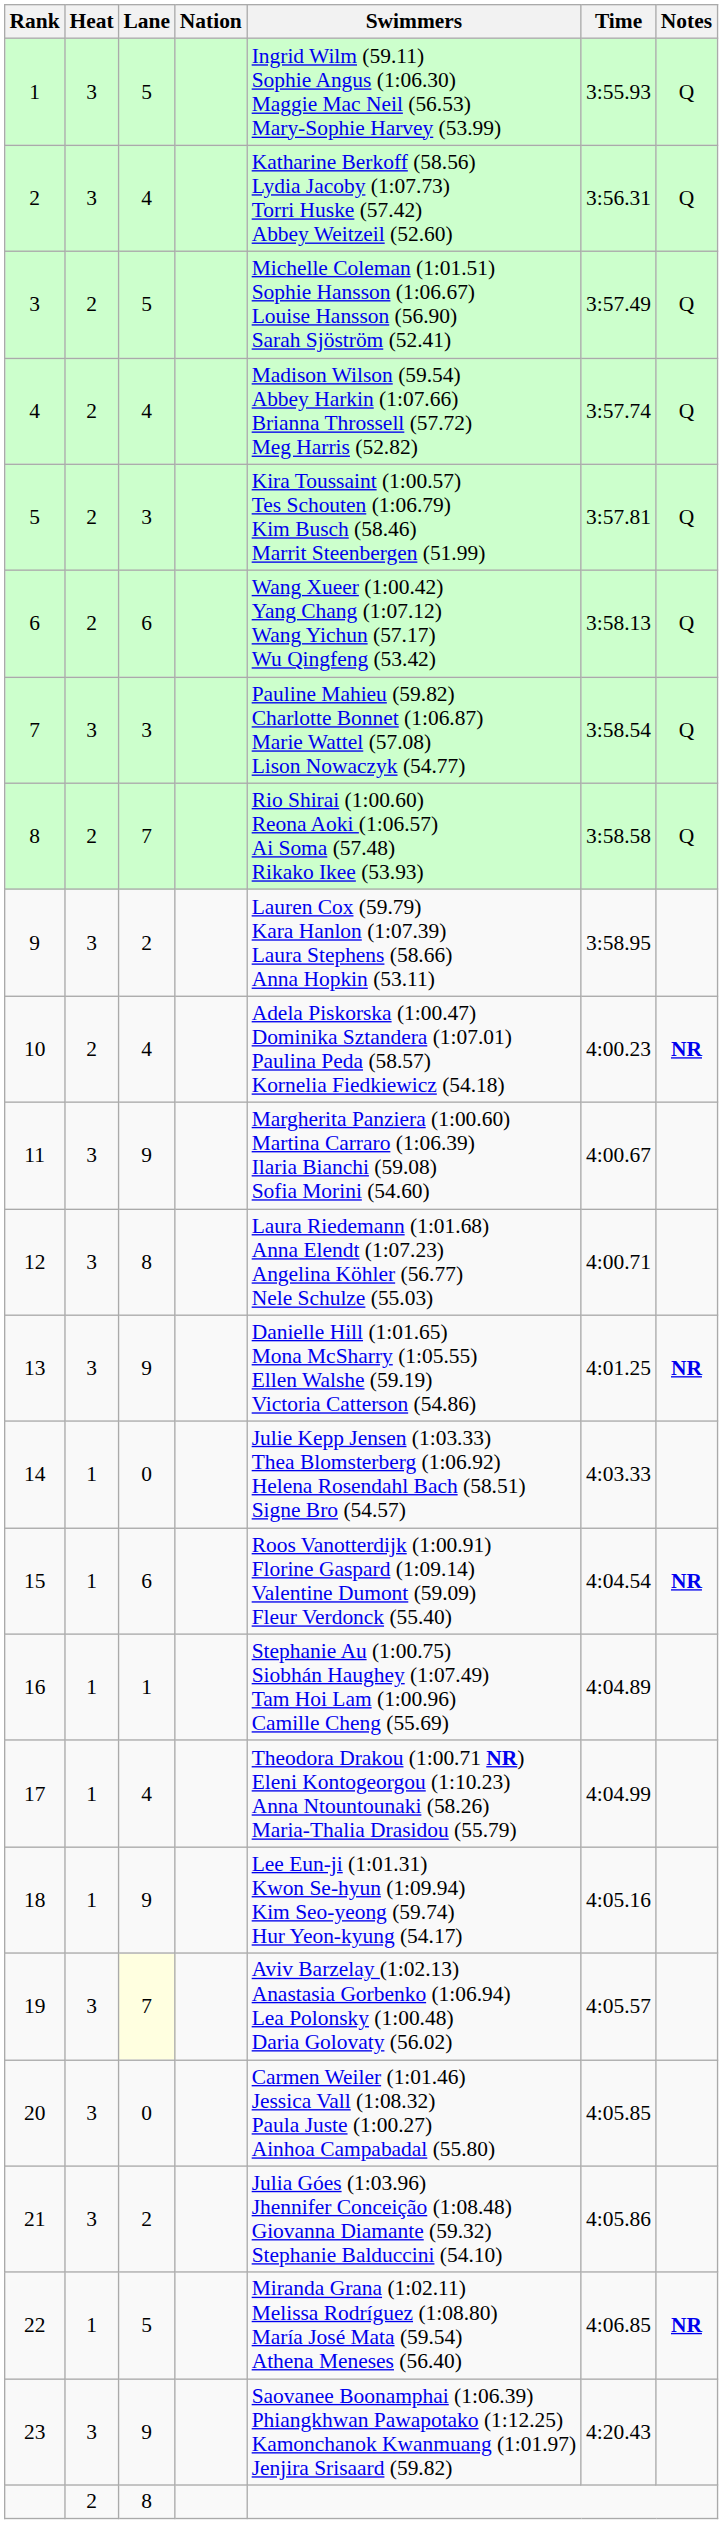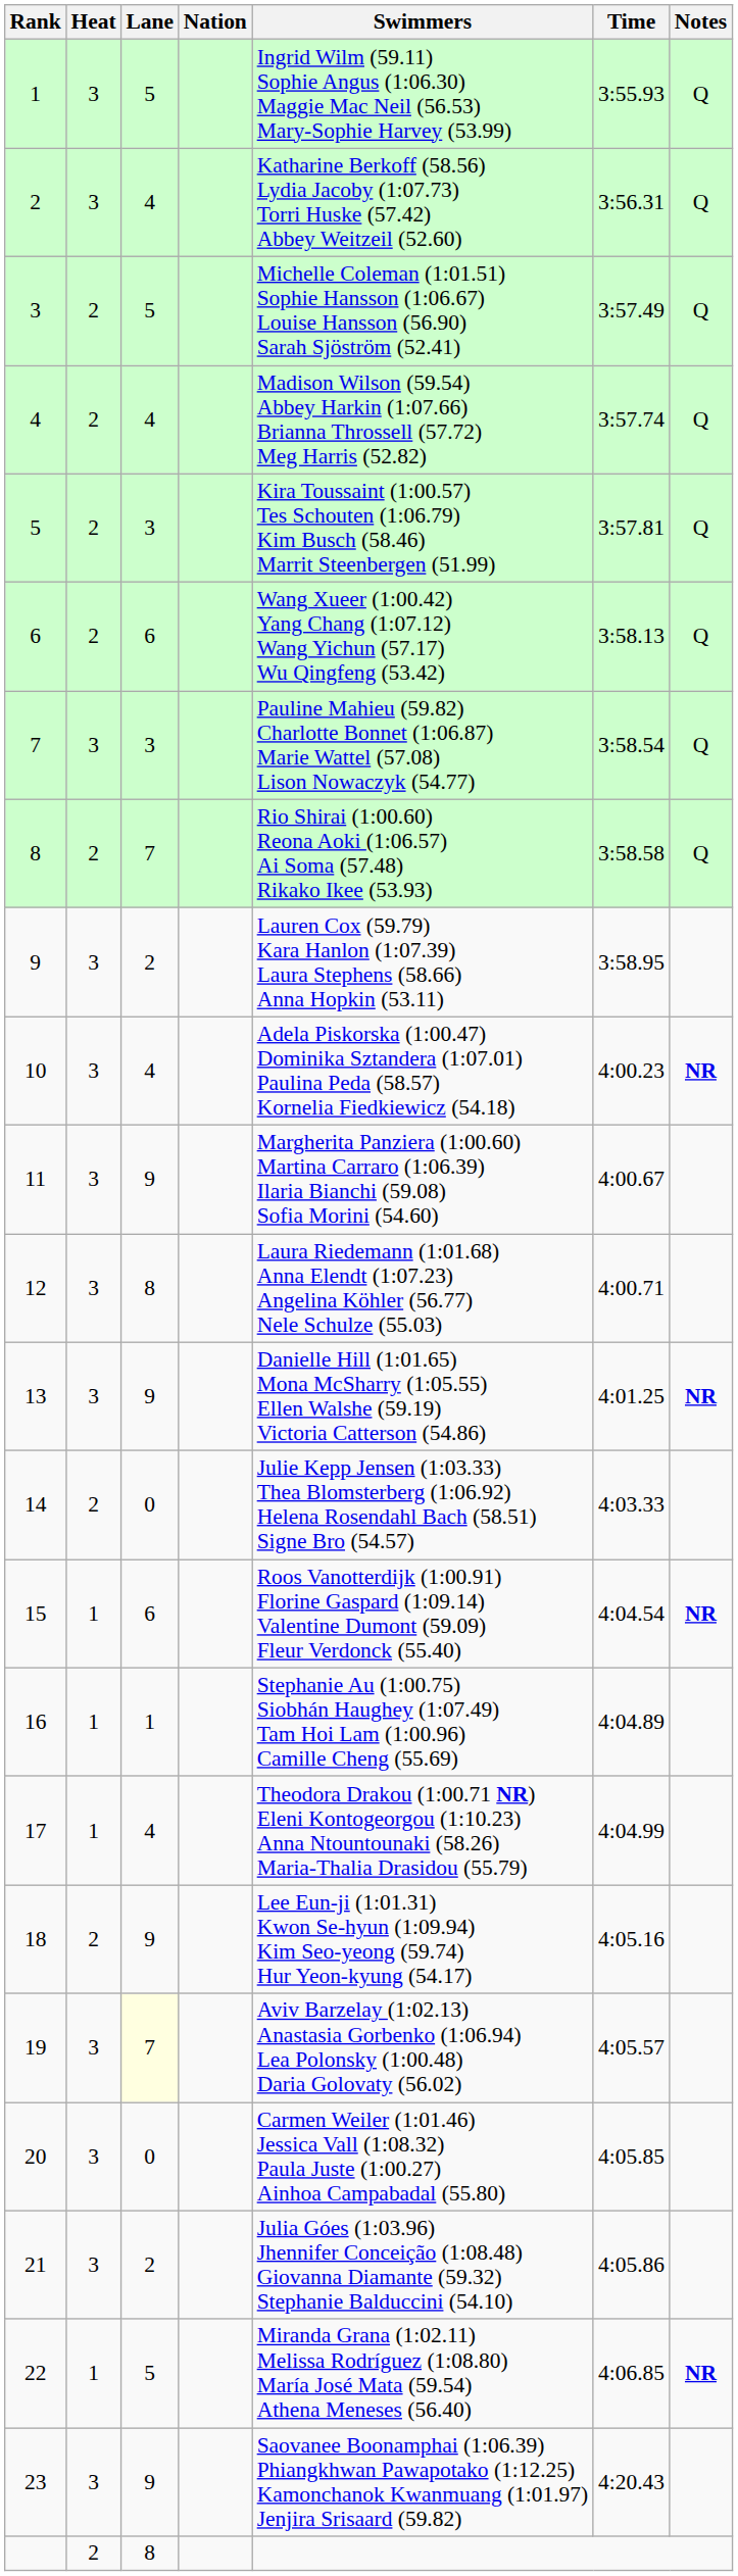10 | Heat: 2 -> 3
14 | Heat: 1 -> 2
18 | Heat: 1 -> 2
